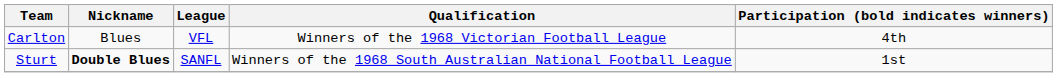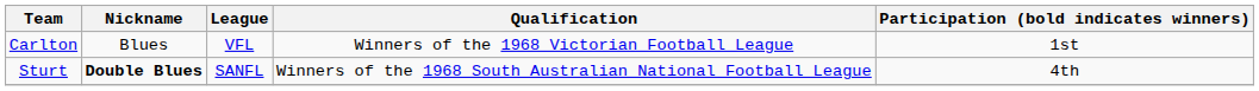Carlton | Participation (bold indicates winners): 4th -> 1st
Sturt | Participation (bold indicates winners): 1st -> 4th
